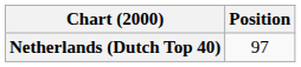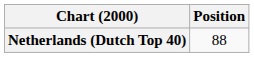Netherlands (Dutch Top 40) | Position: 97 -> 88
